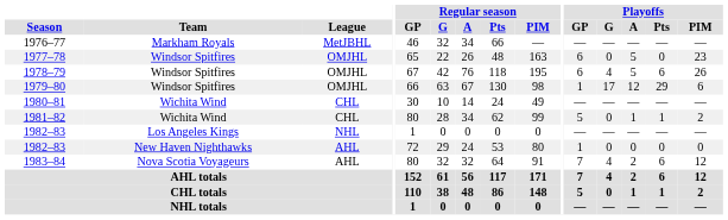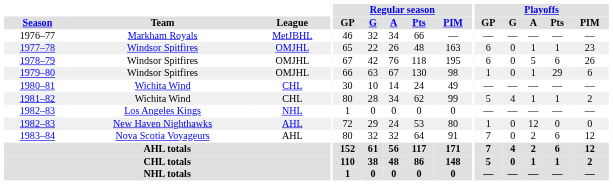1977–78 | Playoffs / A: 5 -> 1
1977–78 | Playoffs / Pts: 0 -> 1
1978–79 | Playoffs / G: 4 -> 0
1979–80 | Playoffs / G: 17 -> 0
1979–80 | Playoffs / A: 12 -> 1
1981–82 | Playoffs / G: 0 -> 4
1982–83 / New Haven Nighthawks | Playoffs / A: 0 -> 12
1983–84 | Playoffs / G: 4 -> 0
